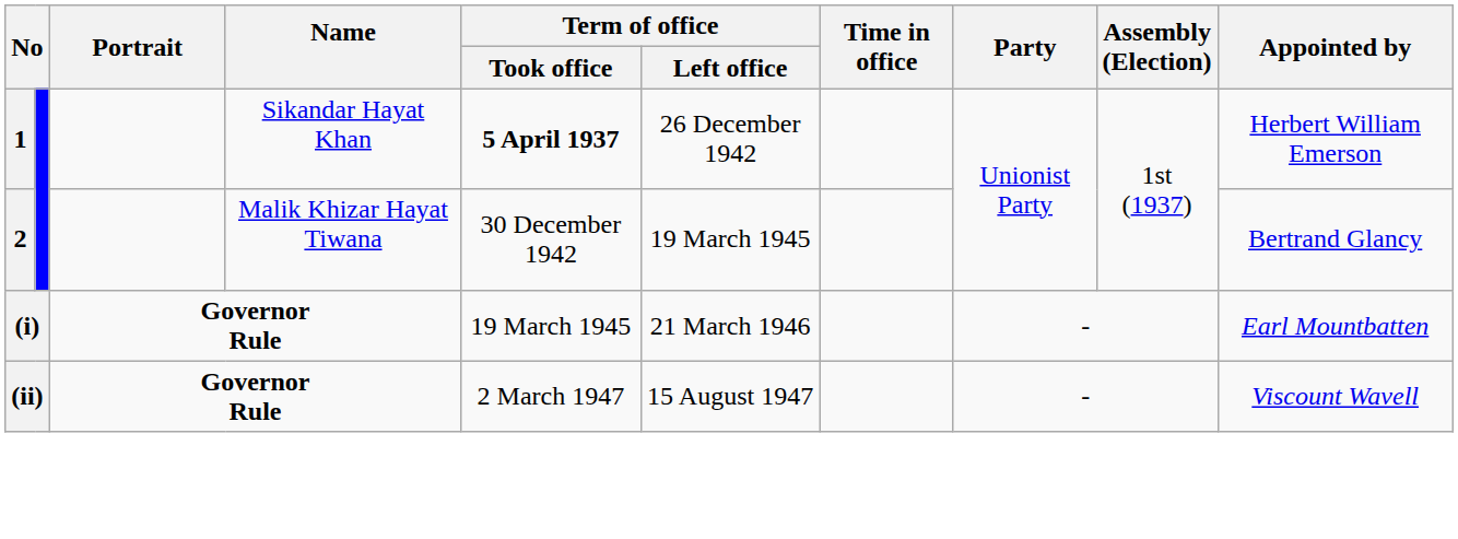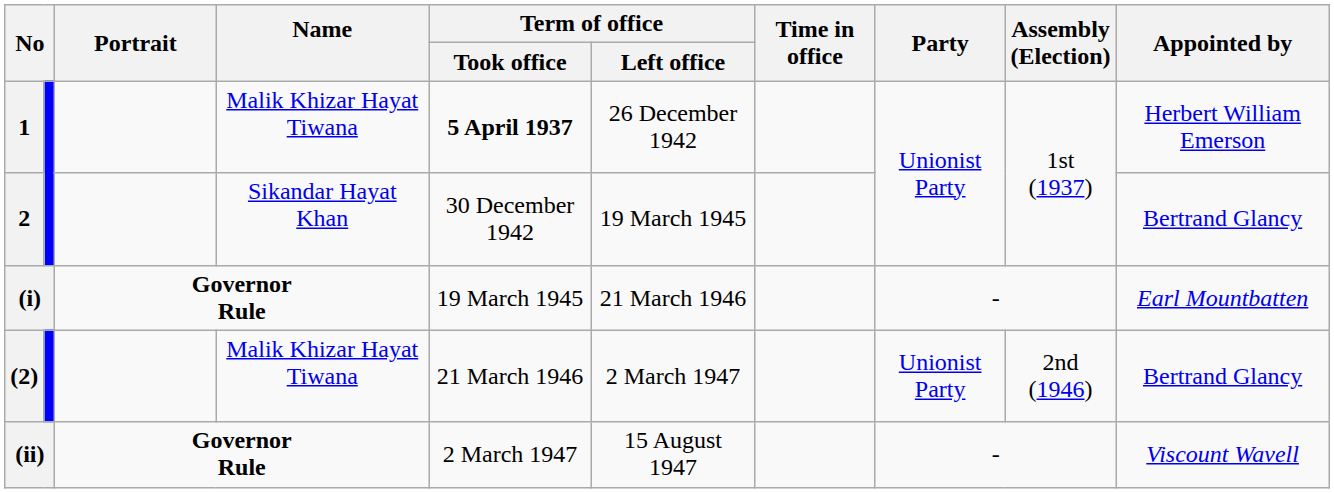1 | Name: Sikandar Hayat Khan -> Malik Khizar Hayat Tiwana
2 | Name: Malik Khizar Hayat Tiwana -> Sikandar Hayat Khan
+ row: (2) | Malik Khizar Hayat Tiwana | 21 March 1946 | 2 March 1947 | Unionist Party | 2nd (1946) | Bertrand Glancy
